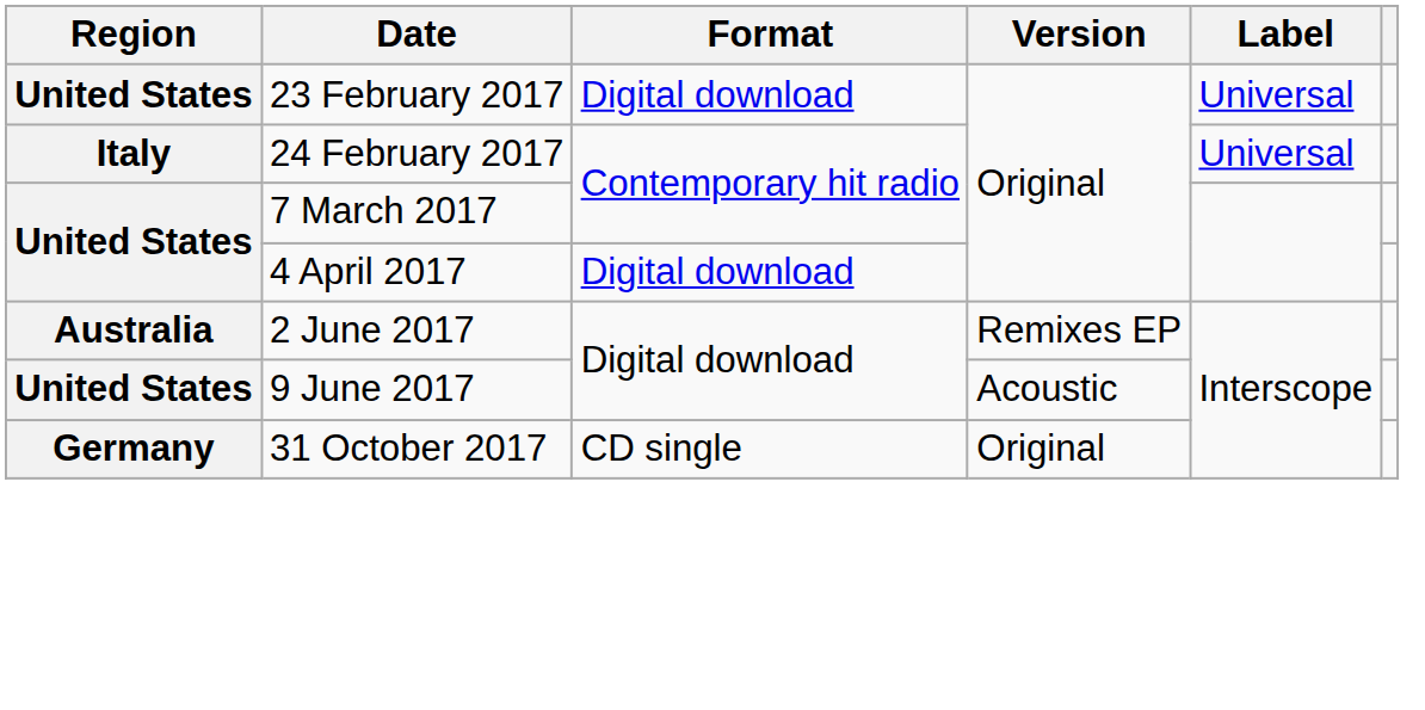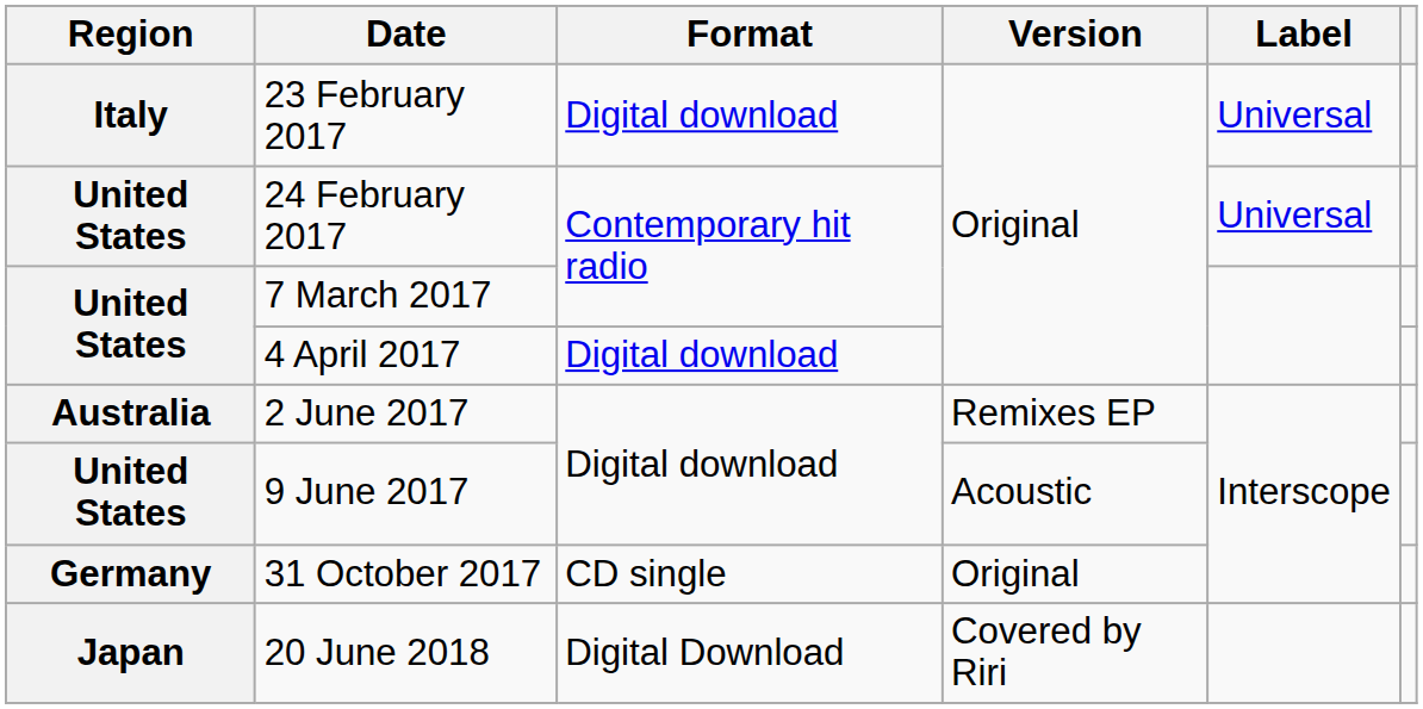23 February 2017 | Region: United States -> Italy
24 February 2017 | Region: Italy -> United States
+ row: Japan | 20 June 2018 | Digital Download | Covered by Riri
